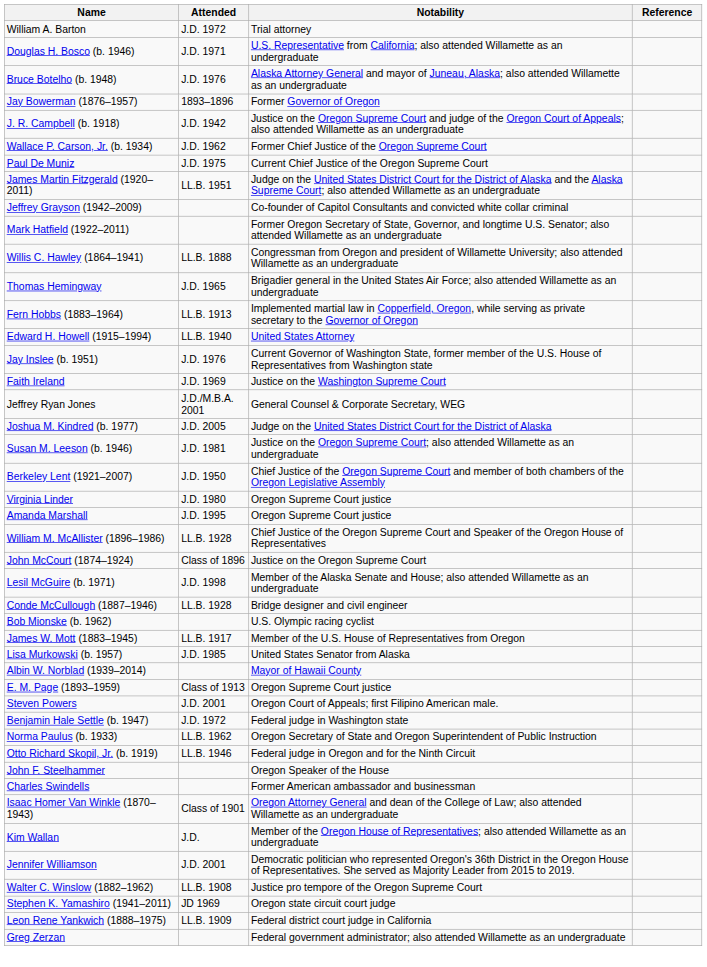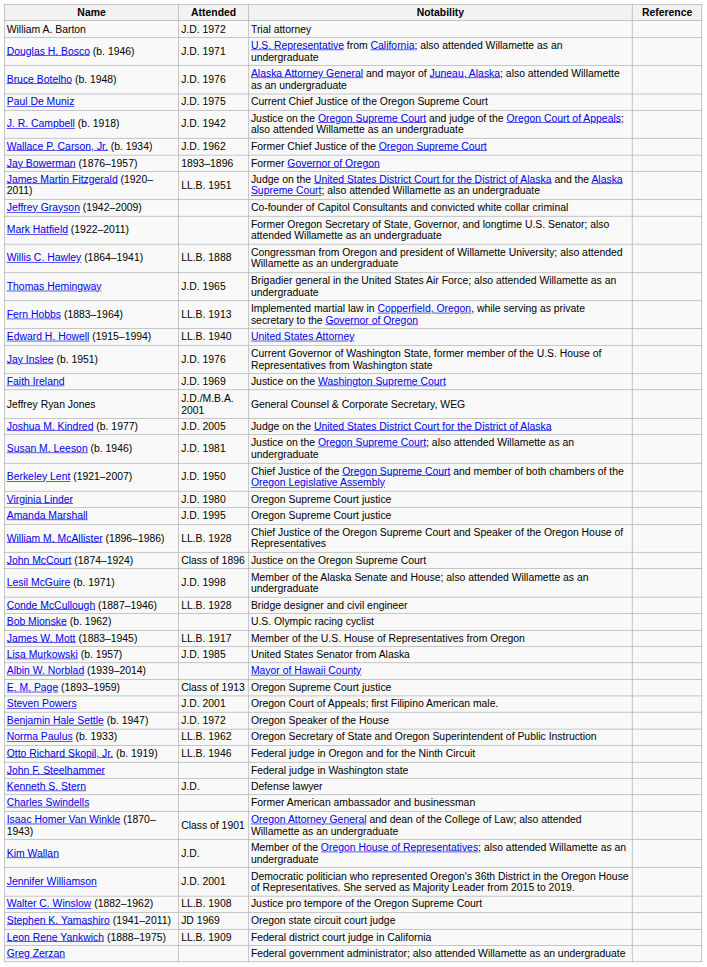rows swapped: Jay Bowerman (1876–1957) <-> Paul De Muniz
Benjamin Hale Settle (b. 1947) | Notability: Federal judge in Washington state -> Oregon Speaker of the House
John F. Steelhammer | Notability: Oregon Speaker of the House -> Federal judge in Washington state
+ row: Kenneth S. Stern | J.D. | Defense lawyer
